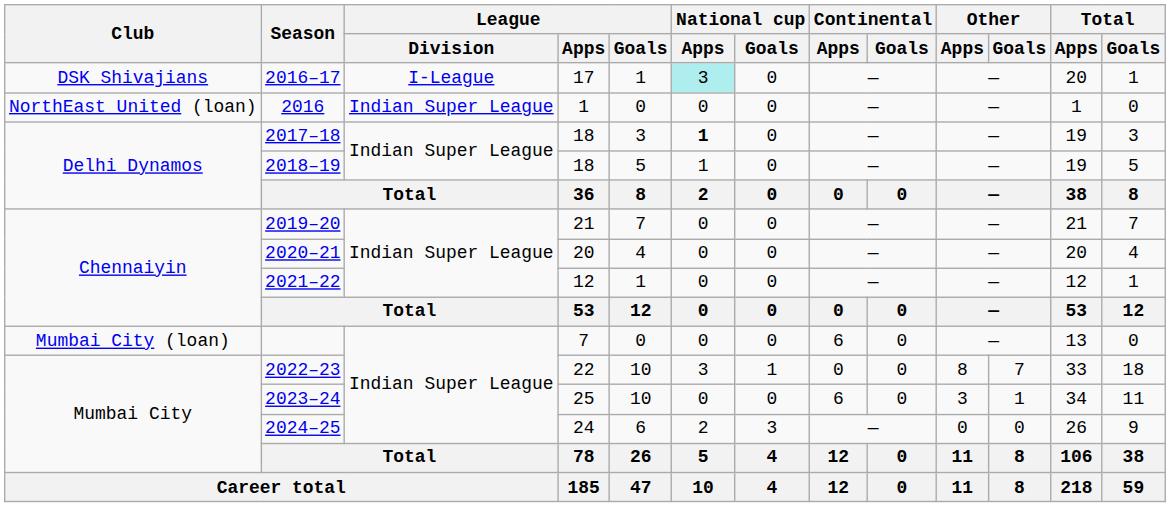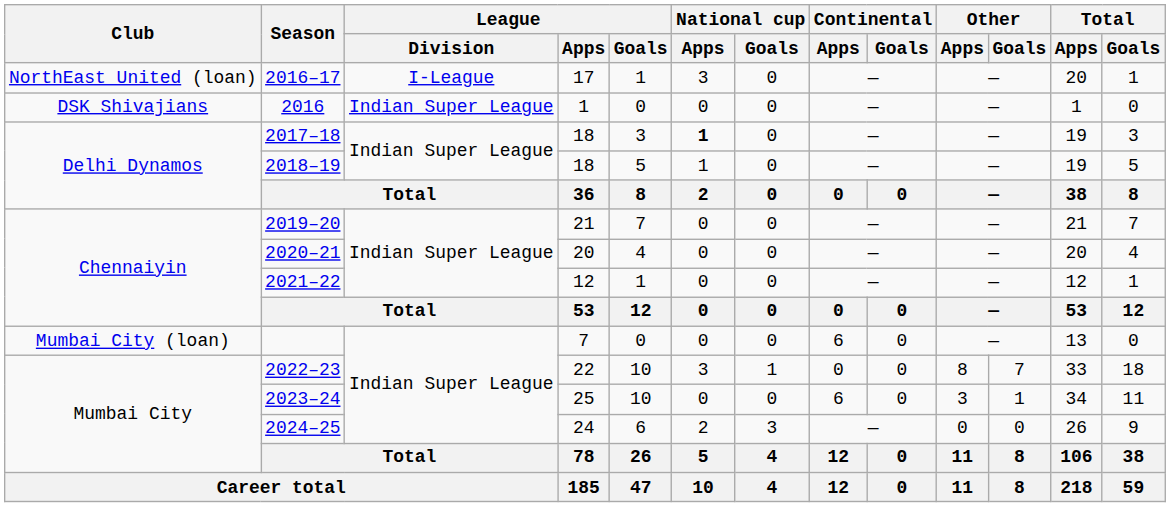2016–17 | Club: DSK Shivajians -> NorthEast United (loan)
2016–17 | National cup / Apps: paleturquoise background -> no background
2016 | Club: NorthEast United (loan) -> DSK Shivajians
